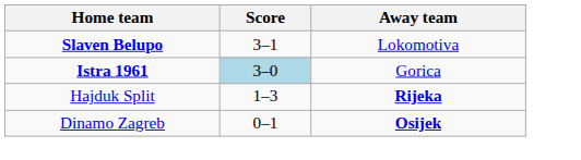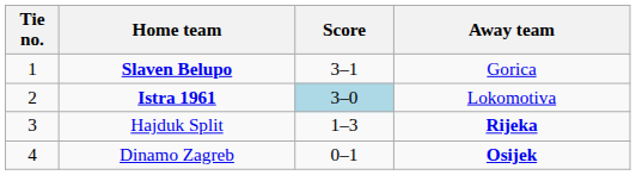+ column: Tie no. | 1 | 2 | 3 | 4
Slaven Belupo | Away team: Lokomotiva -> Gorica
Istra 1961 | Away team: Gorica -> Lokomotiva
